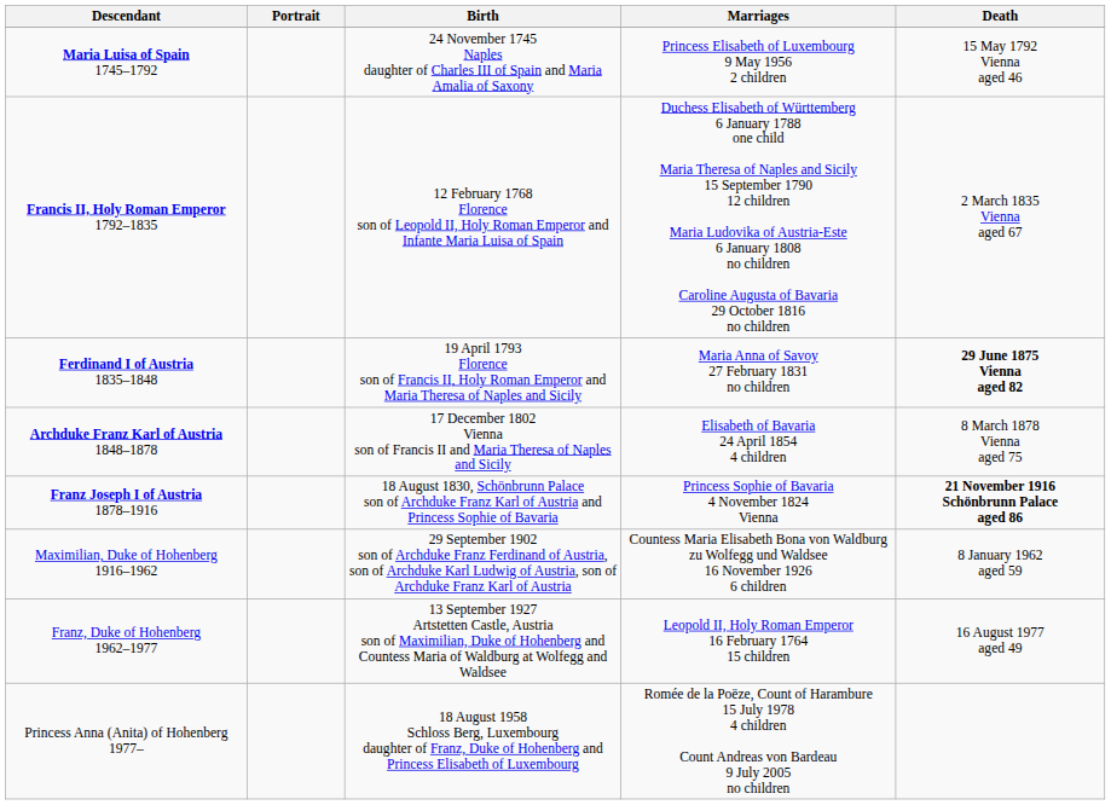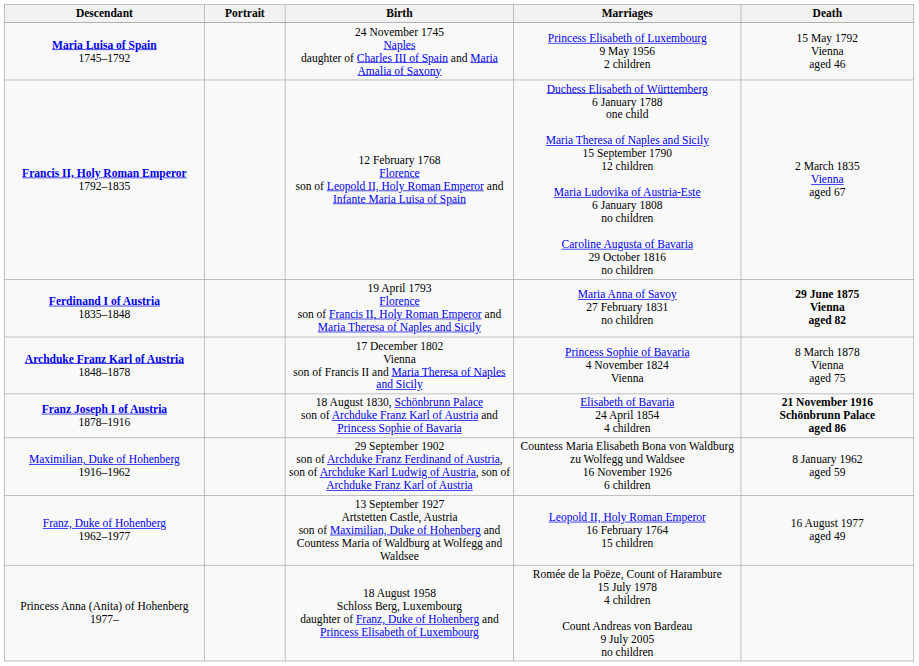Archduke Franz Karl of Austria 1848–1878 | Marriages: Elisabeth of Bavaria 24 April 1854 4 children -> Princess Sophie of Bavaria 4 November 1824 Vienna
Franz Joseph I of Austria 1878–1916 | Marriages: Princess Sophie of Bavaria 4 November 1824 Vienna -> Elisabeth of Bavaria 24 April 1854 4 children
